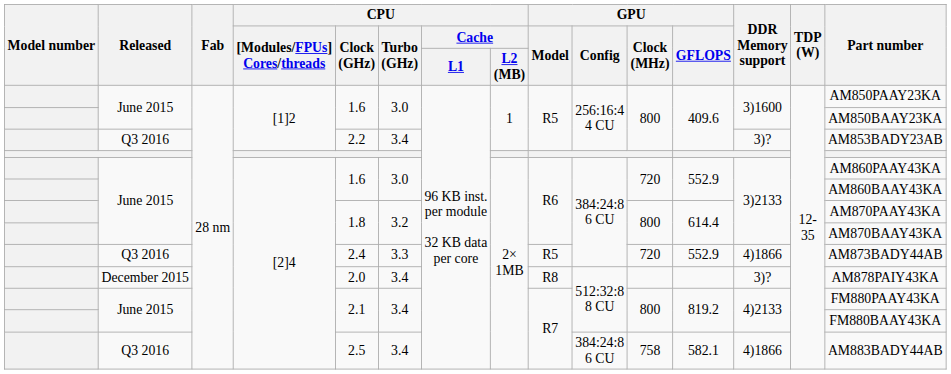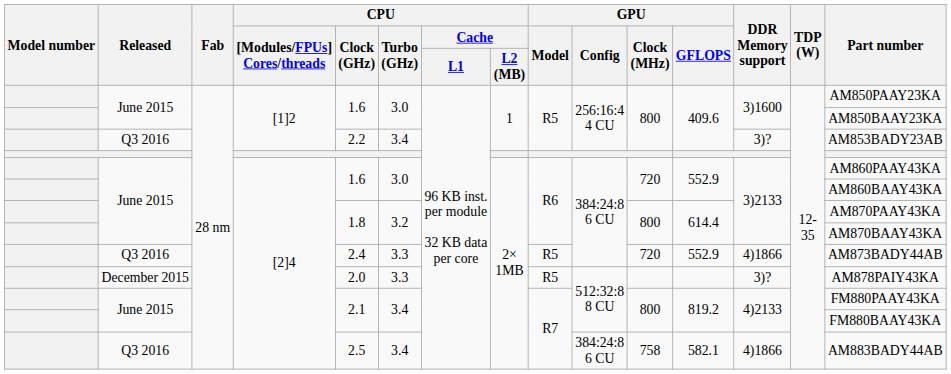December 2015 | CPU / Turbo (GHz): 3.4 -> 3.3
December 2015 | GPU / Model: R8 -> R5
